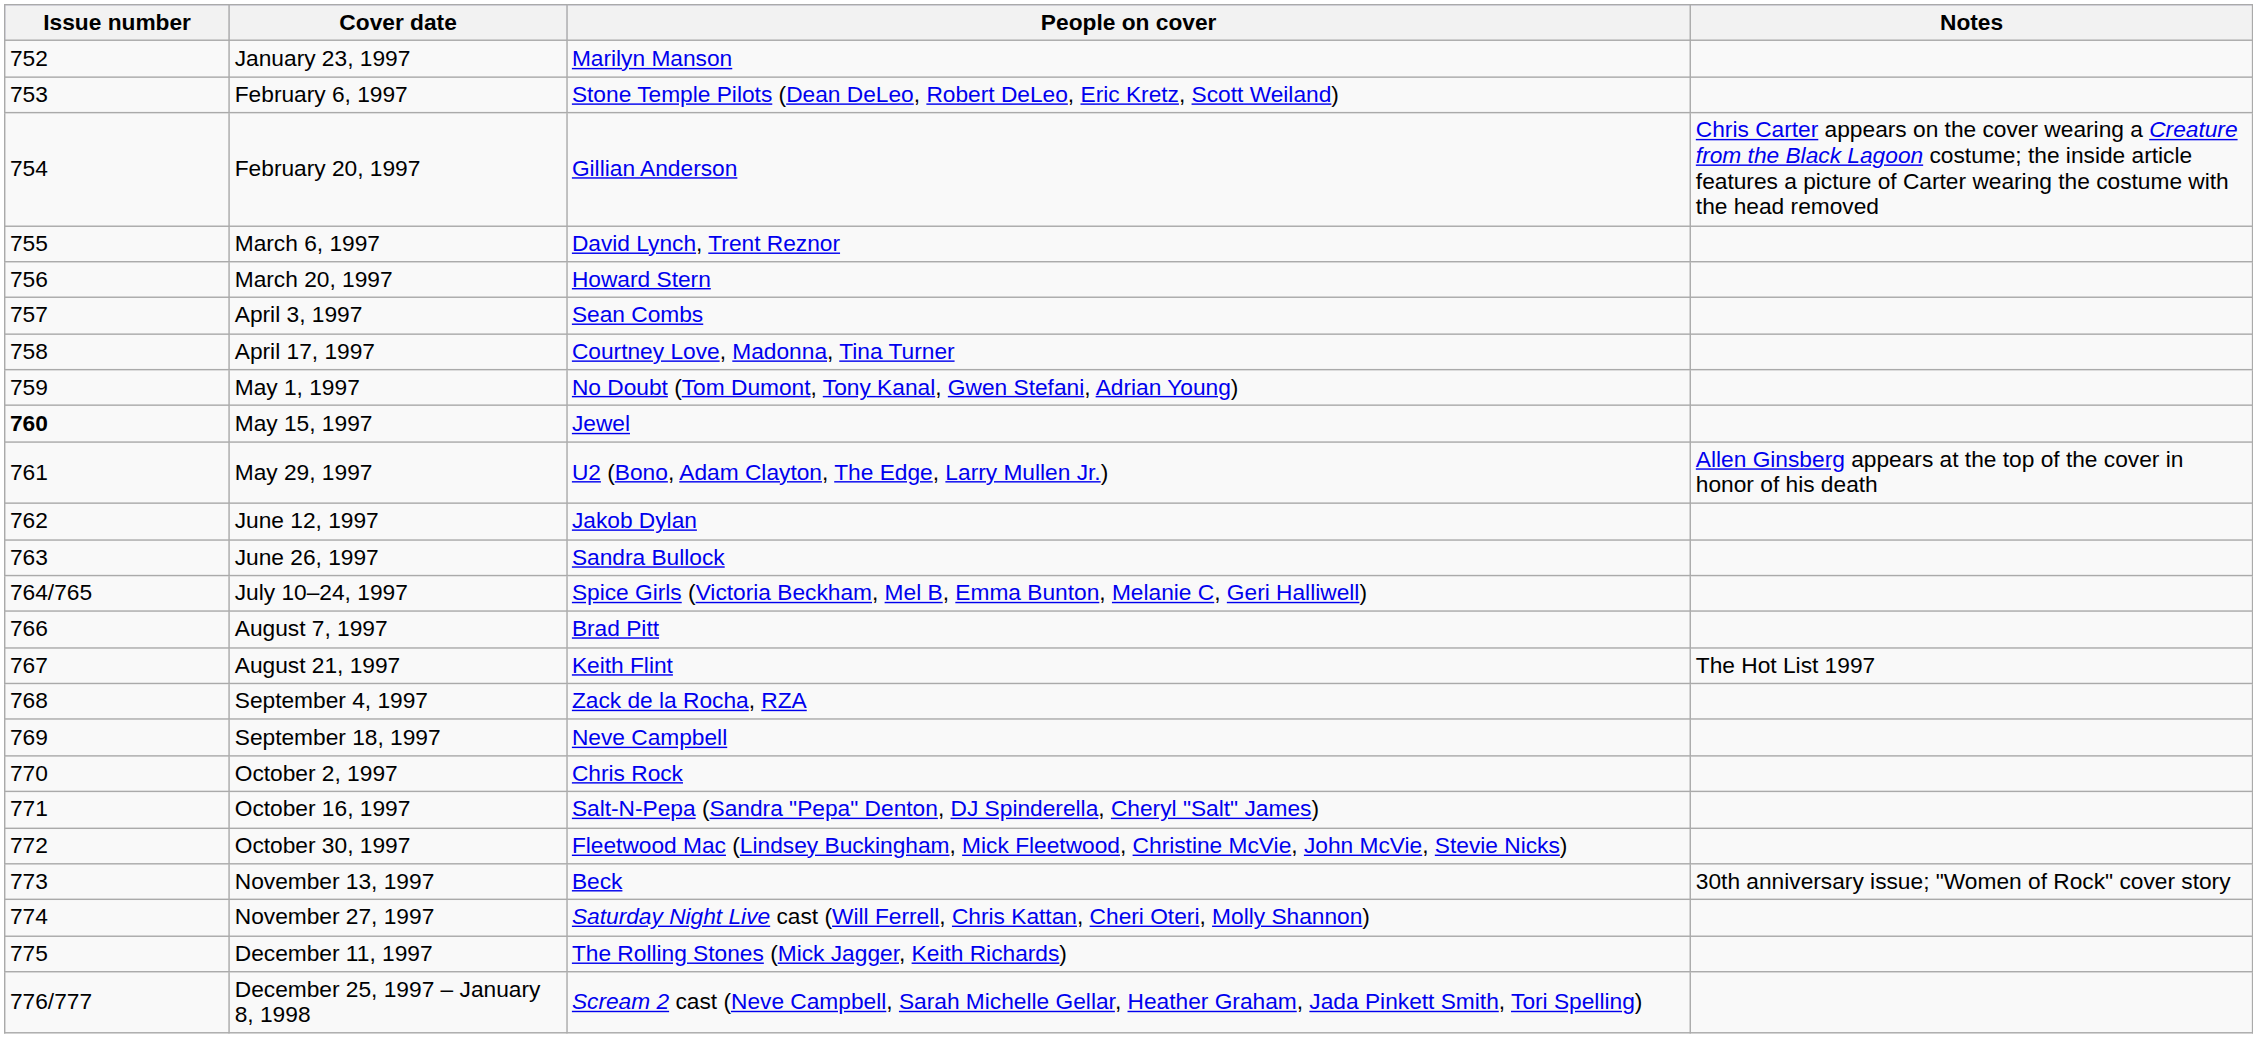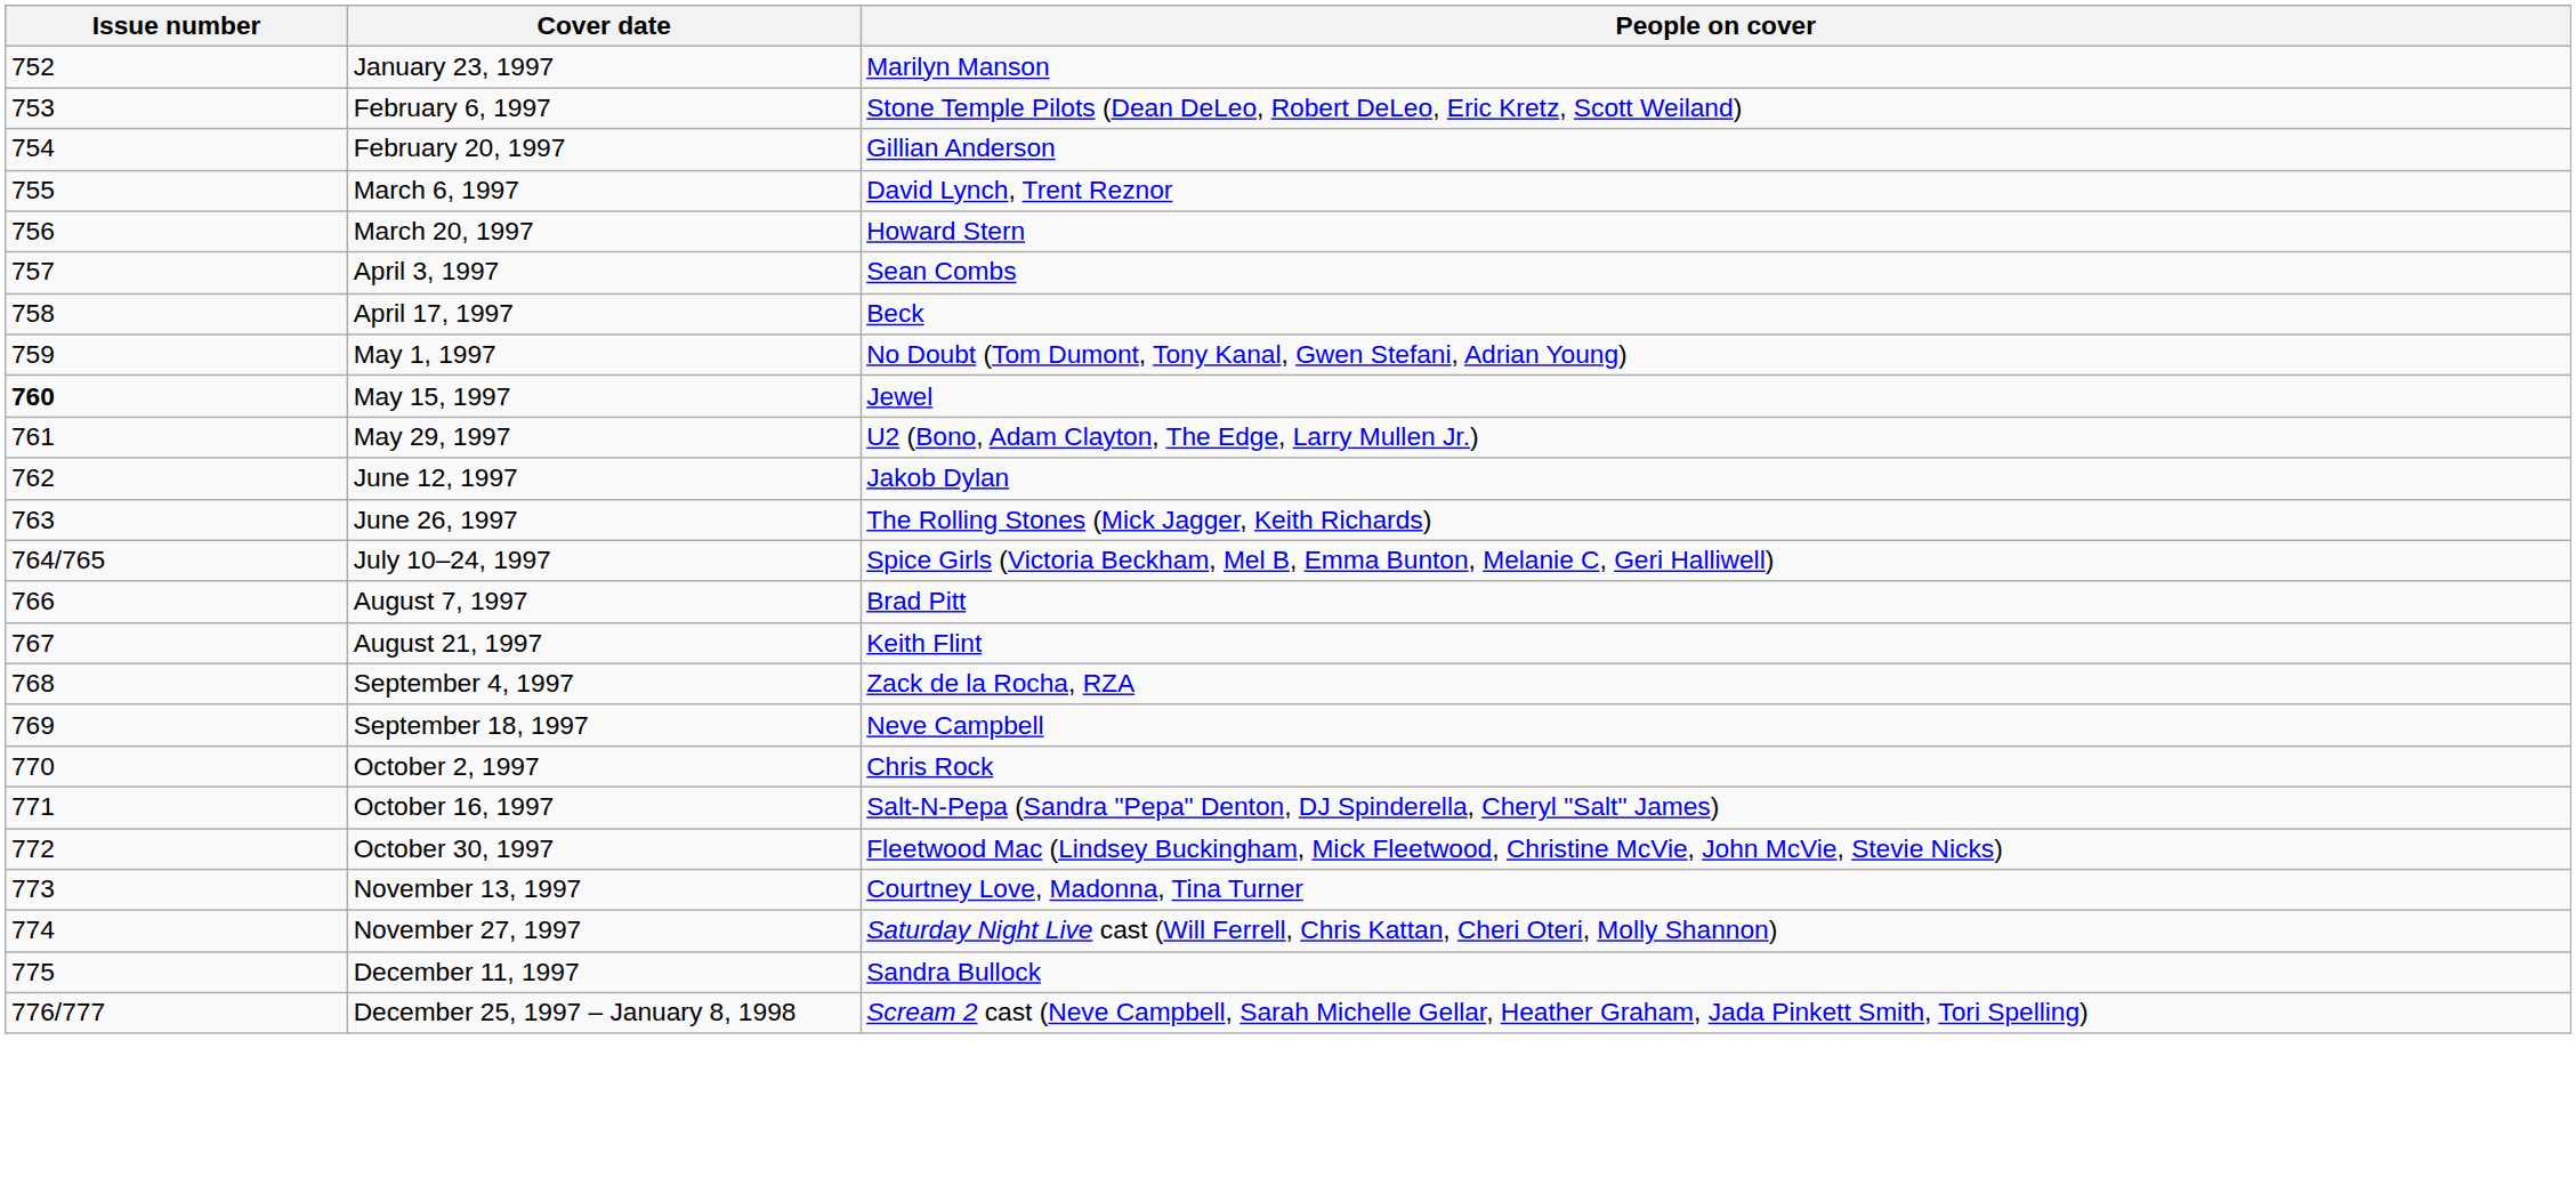- column: Notes | Chris Carter appears on the cover wearing a Creature from the Black Lagoon costume; the inside article features a picture of Carter wearing the costume with the head removed | Allen Ginsberg appears at the top of the cover in honor of his death | The Hot List 1997 | 30th anniversary issue; "Women of Rock" cover story
April 17, 1997 | People on cover: Courtney Love, Madonna, Tina Turner -> Beck
June 26, 1997 | People on cover: Sandra Bullock -> The Rolling Stones (Mick Jagger, Keith Richards)
November 13, 1997 | People on cover: Beck -> Courtney Love, Madonna, Tina Turner
December 11, 1997 | People on cover: The Rolling Stones (Mick Jagger, Keith Richards) -> Sandra Bullock
